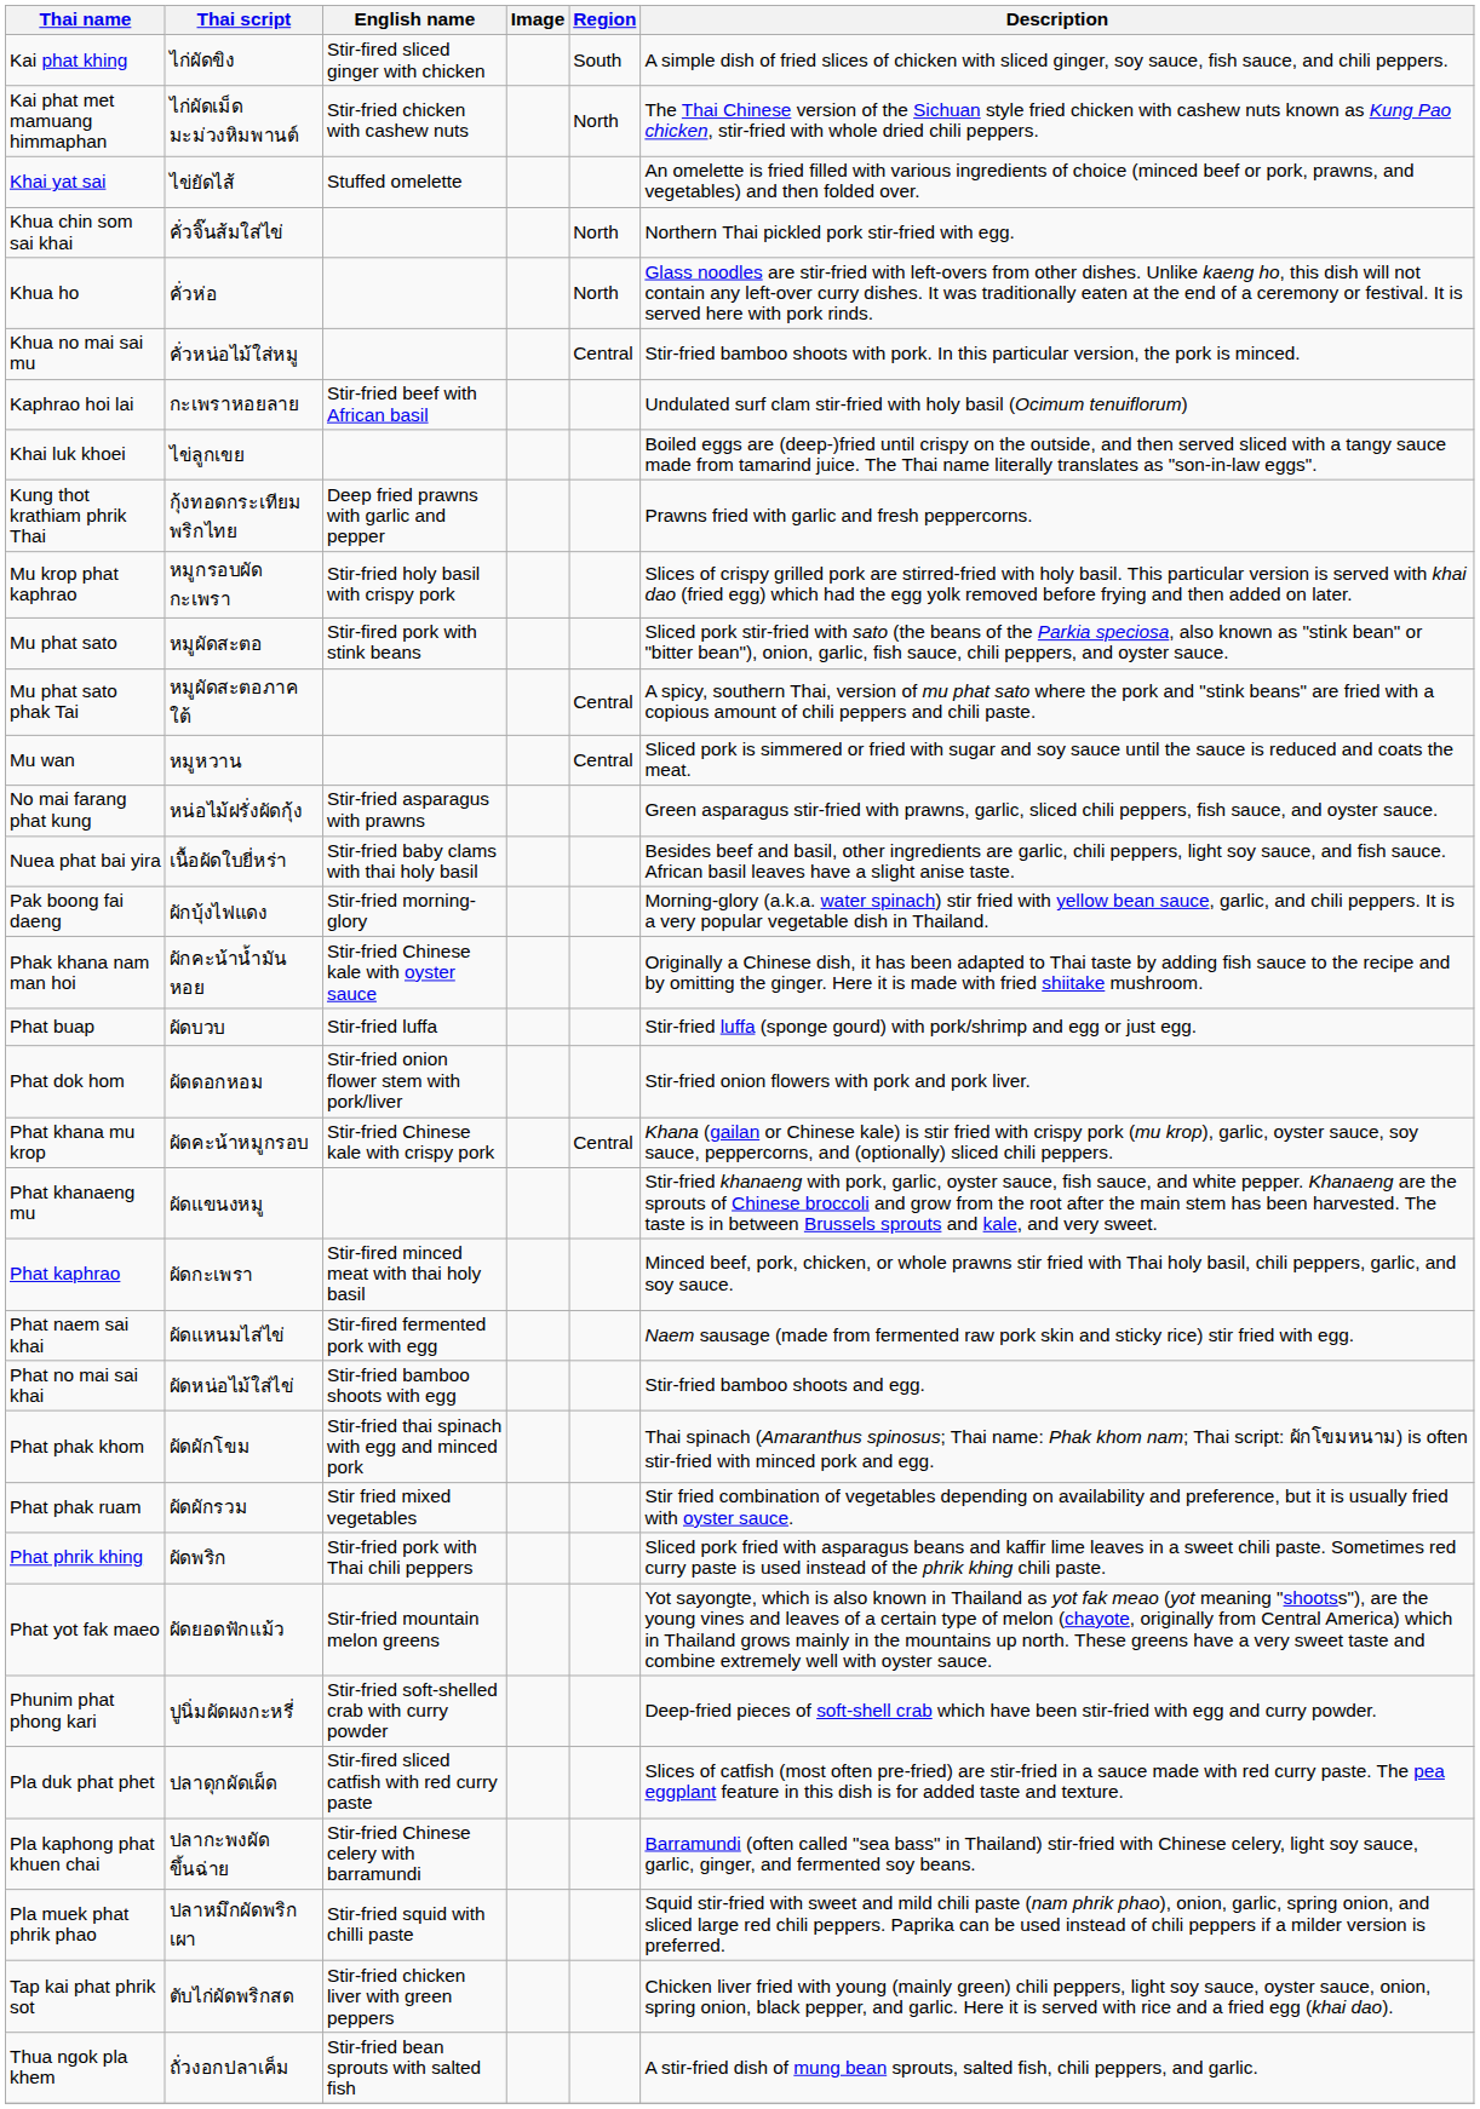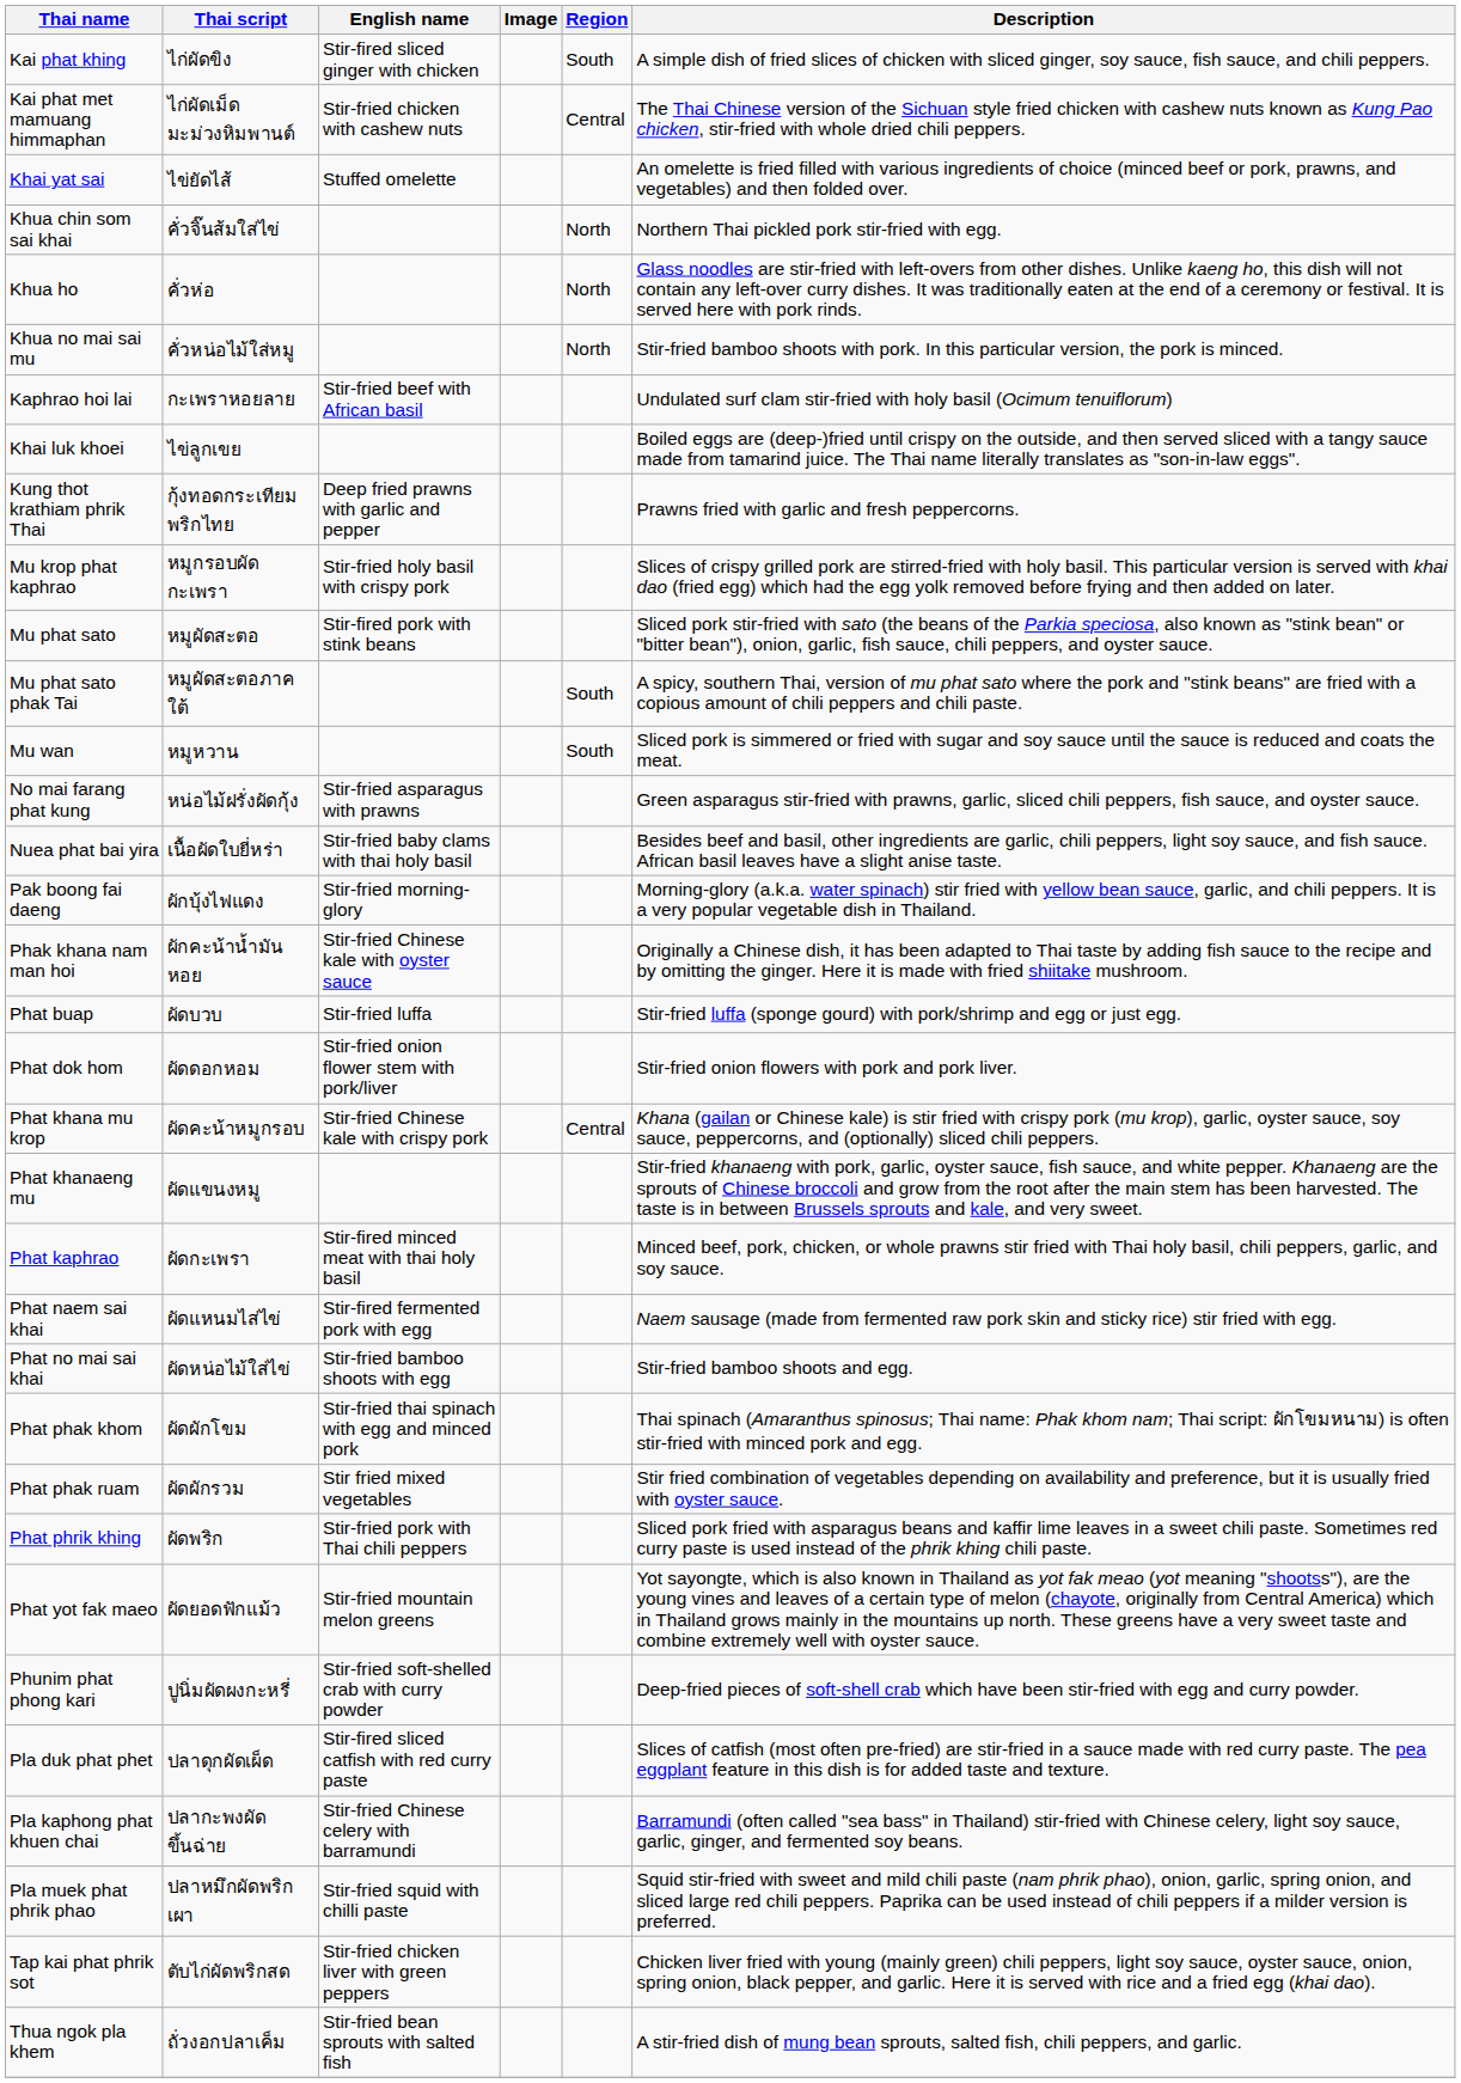Kai phat met mamuang himmaphan | Region: North -> Central
Khua no mai sai mu | Region: Central -> North
Mu phat sato phak Tai | Region: Central -> South
Mu wan | Region: Central -> South
